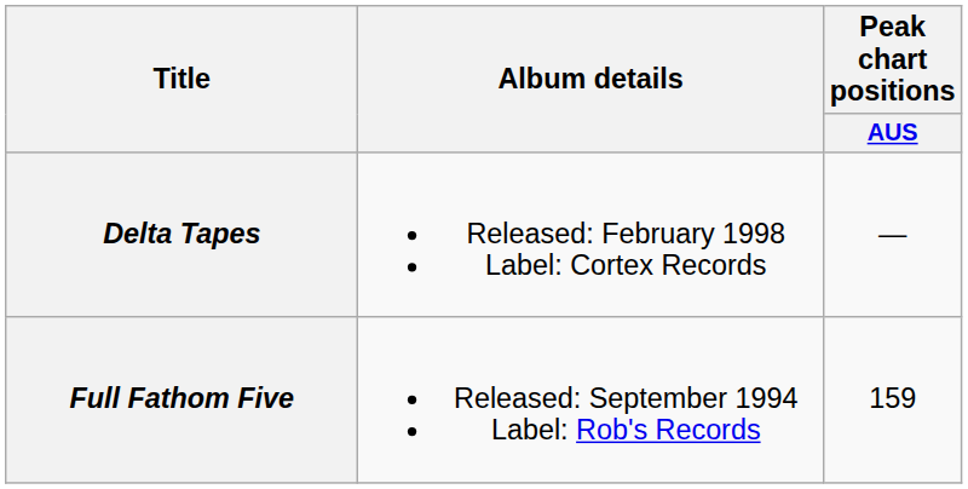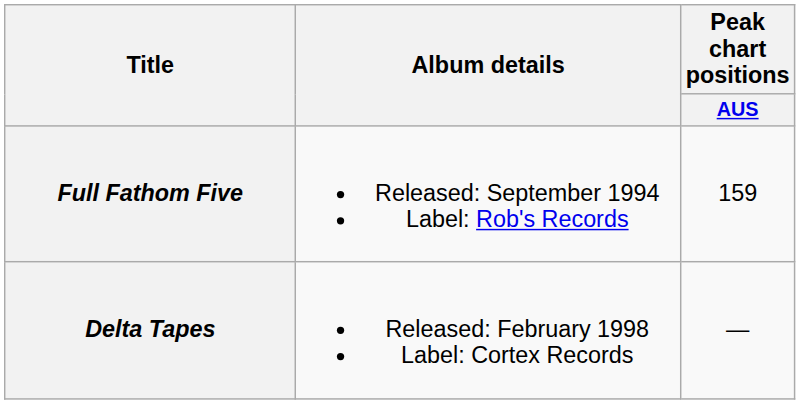rows swapped: Full Fathom Five <-> Delta Tapes
